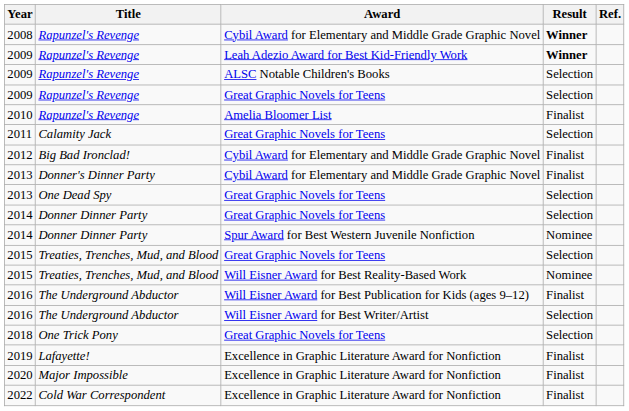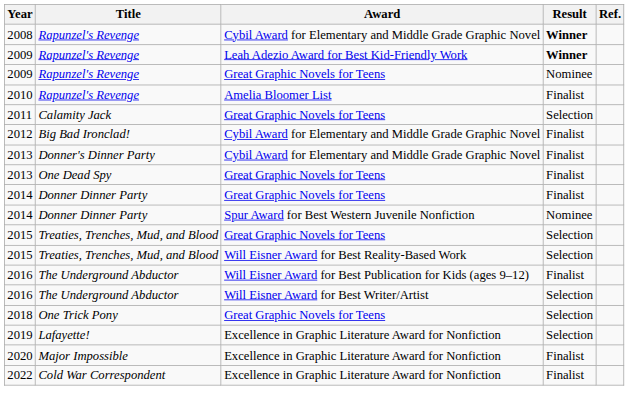- row: 2009 | Rapunzel's Revenge | ALSC Notable Children's Books | Selection
2009 / Great Graphic Novels for Teens | Result: Selection -> Nominee
2013 / Great Graphic Novels for Teens | Result: Selection -> Finalist
2014 / Great Graphic Novels for Teens | Result: Selection -> Finalist
2015 / Will Eisner Award for Best Reality-Based Work | Result: Nominee -> Selection
2019 | Result: Finalist -> Selection
